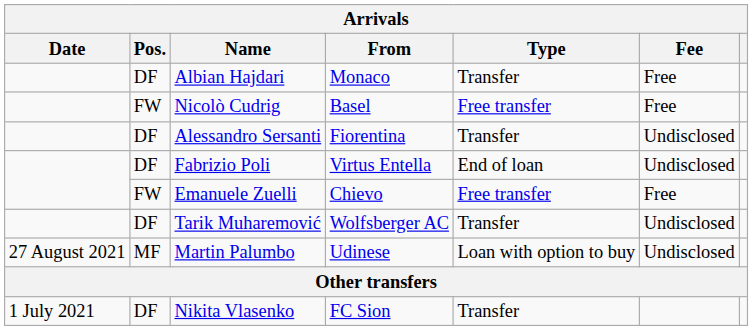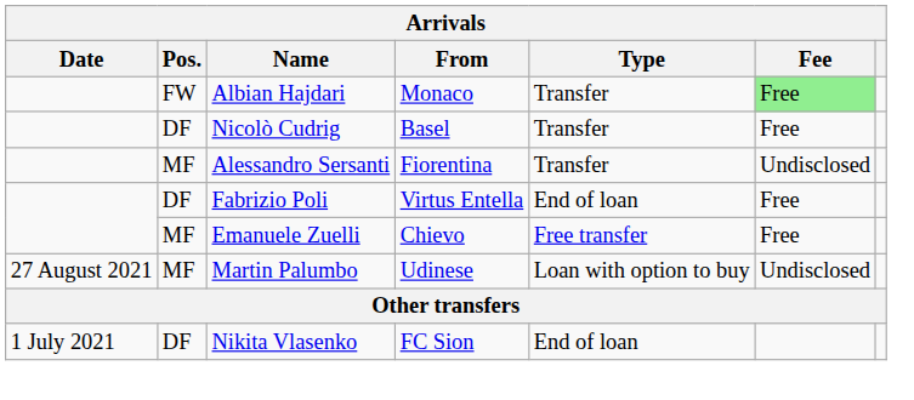Albian Hajdari | Pos.: DF -> FW
Albian Hajdari | Fee: no background -> lightgreen background
Nicolò Cudrig | Pos.: FW -> DF
Nicolò Cudrig | Type: Free transfer -> Transfer
Alessandro Sersanti | Pos.: DF -> MF
Fabrizio Poli | Fee: Undisclosed -> Free
Emanuele Zuelli | Pos.: FW -> MF
- row: DF | Tarik Muharemović | Wolfsberger AC | Transfer | Undisclosed
Nikita Vlasenko | Type: Transfer -> End of loan
